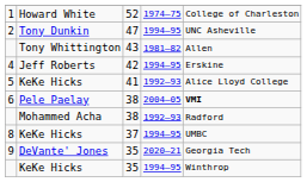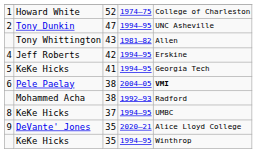5 | column 4: 1992–93 -> 1994–95
5 | column 5: Alice Lloyd College -> Georgia Tech
9 | column 5: Georgia Tech -> Alice Lloyd College
